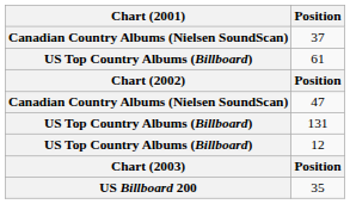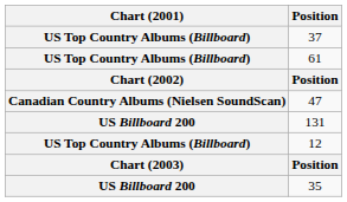37 | Chart (2001): Canadian Country Albums (Nielsen SoundScan) -> US Top Country Albums (Billboard)
131 | Chart (2001): US Top Country Albums (Billboard) -> US Billboard 200
